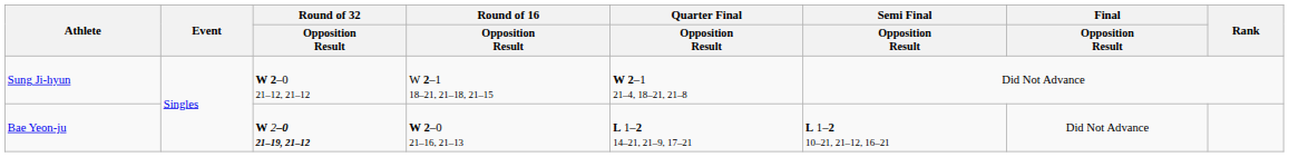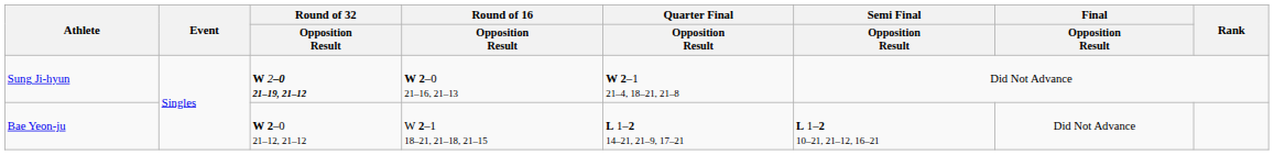Sung Ji-hyun | Round of 32 / Opposition Result: W 2–0 21–12, 21–12 -> W 2–0 21–19, 21–12
Sung Ji-hyun | Round of 16 / Opposition Result: W 2–1 18–21, 21–18, 21–15 -> W 2–0 21–16, 21–13
Bae Yeon-ju | Round of 32 / Opposition Result: W 2–0 21–19, 21–12 -> W 2–0 21–12, 21–12
Bae Yeon-ju | Round of 16 / Opposition Result: W 2–0 21–16, 21–13 -> W 2–1 18–21, 21–18, 21–15
